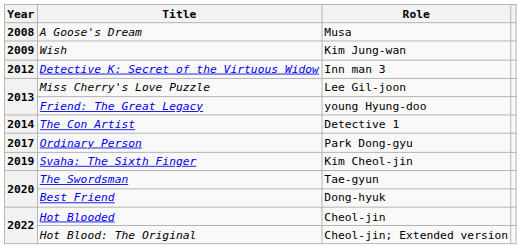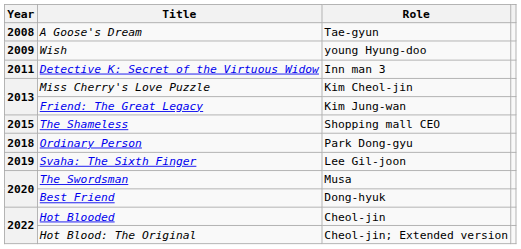A Goose's Dream | Role: Musa -> Tae-gyun
Wish | Role: Kim Jung-wan -> young Hyung-doo
Detective K: Secret of the Virtuous Widow | Year: 2012 -> 2011
Miss Cherry's Love Puzzle | Role: Lee Gil-joon -> Kim Cheol-jin
Friend: The Great Legacy | Role: young Hyung-doo -> Kim Jung-wan
- row: 2014 | The Con Artist | Detective 1
+ row: 2015 | The Shameless | Shopping mall CEO
Ordinary Person | Year: 2017 -> 2018
Svaha: The Sixth Finger | Role: Kim Cheol-jin -> Lee Gil-joon
The Swordsman | Role: Tae-gyun -> Musa
